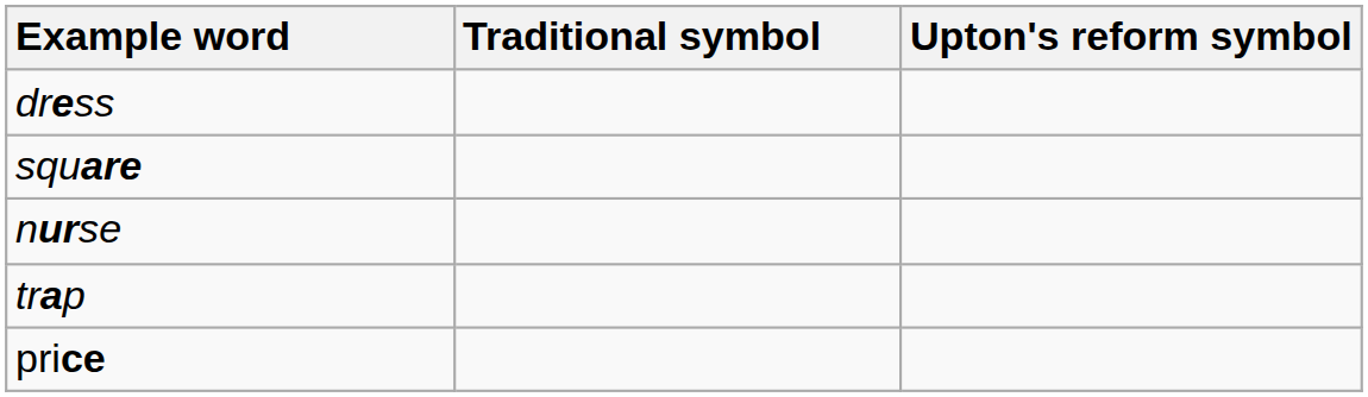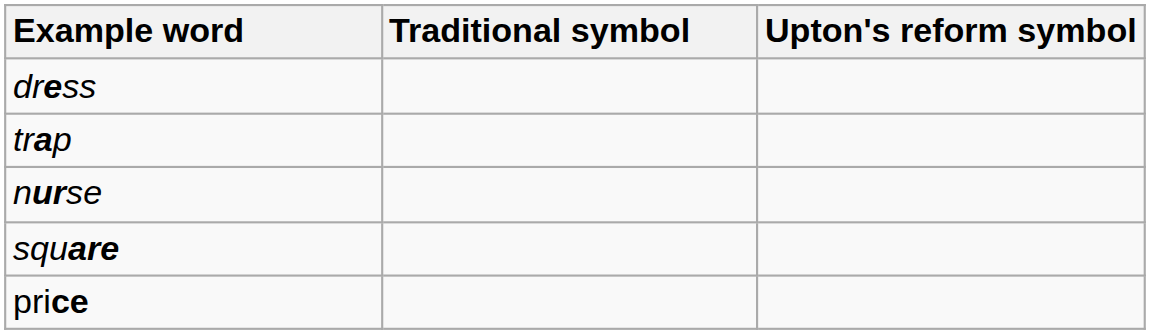rows swapped: trap <-> square
